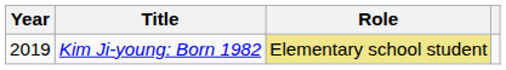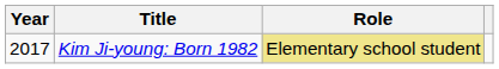Kim Ji-young: Born 1982 | Year: 2019 -> 2017
